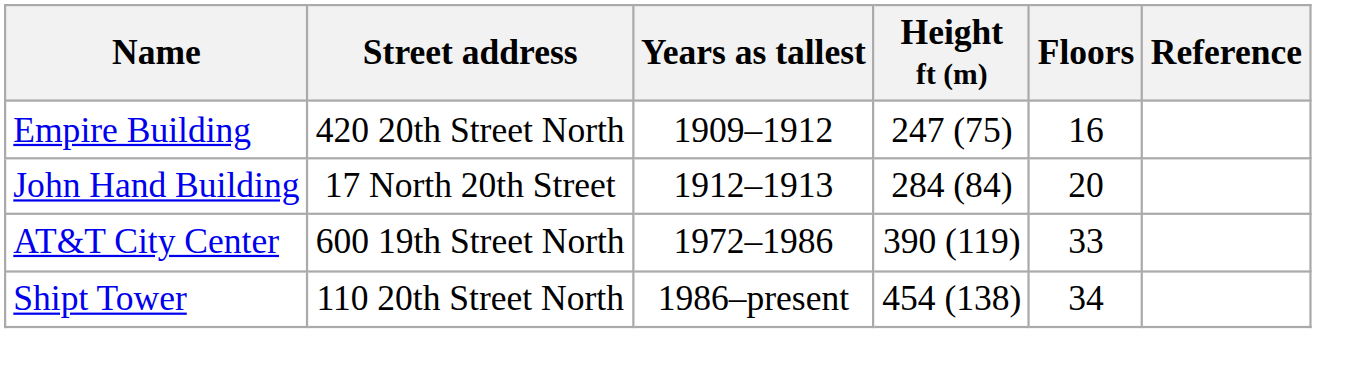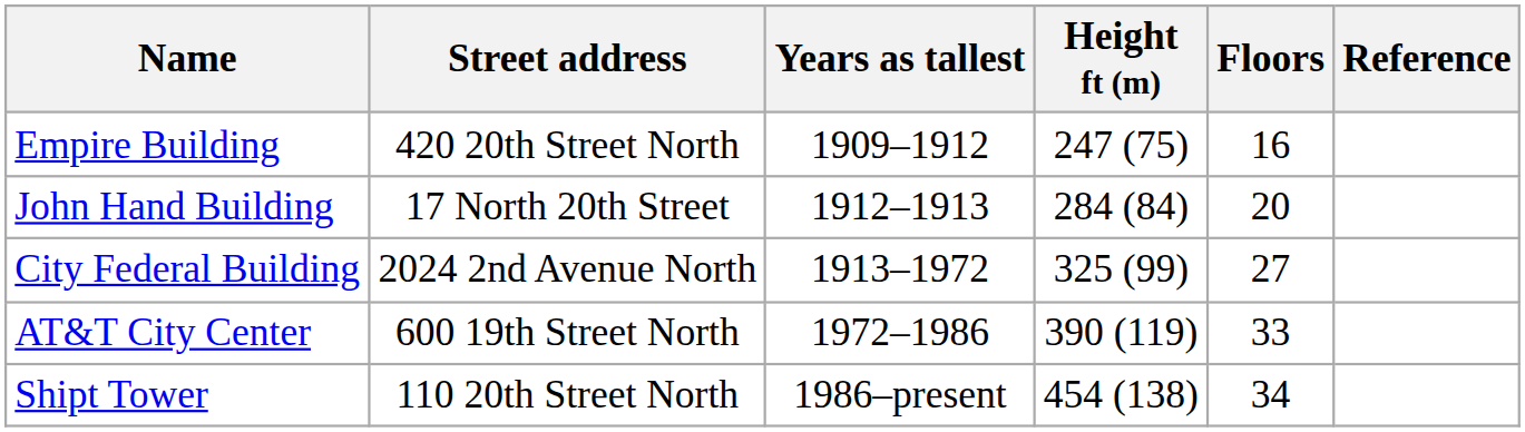+ row: City Federal Building | 2024 2nd Avenue North | 1913–1972 | 325 (99) | 27
